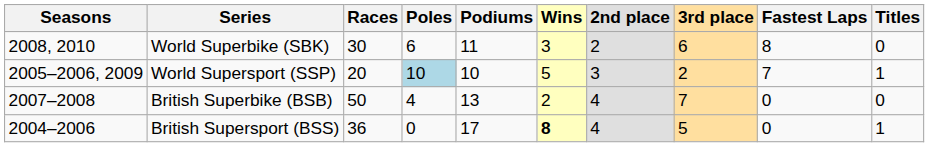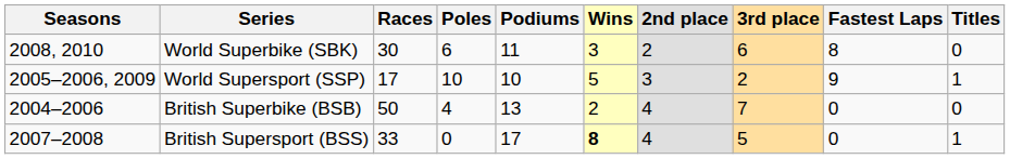World Supersport (SSP) | Races: 20 -> 17
World Supersport (SSP) | Poles: lightblue background -> no background
World Supersport (SSP) | Fastest Laps: 7 -> 9
British Superbike (BSB) | Seasons: 2007–2008 -> 2004–2006
British Supersport (BSS) | Seasons: 2004–2006 -> 2007–2008
British Supersport (BSS) | Races: 36 -> 33
